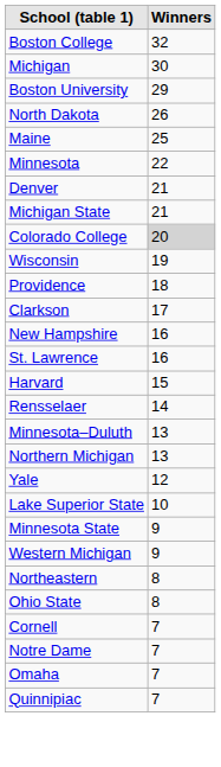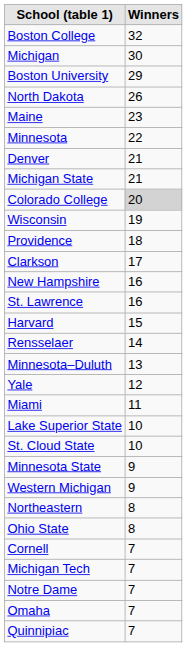Maine | Winners: 25 -> 23
- row: Northern Michigan | 13
+ row: Miami | 11
+ row: St. Cloud State | 10
+ row: Michigan Tech | 7
